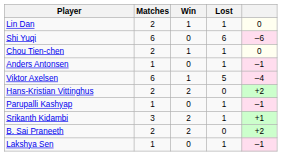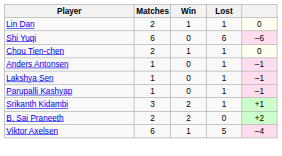rows swapped: Viktor Axelsen <-> Lakshya Sen
- row: Hans-Kristian Vittinghus | 2 | 2 | 0 | +2
